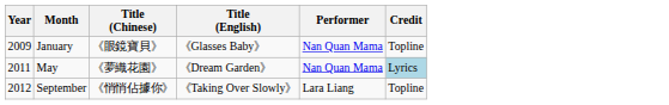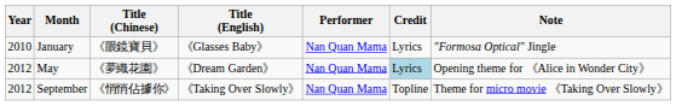+ column: Note | "Formosa Optical" Jingle | Opening theme for 《Alice in Wonder City》 | Theme for micro movie 《Taking Over Slowly》
January | Year: 2009 -> 2010
January | Credit: Topline -> Lyrics
May | Year: 2011 -> 2012
September | Performer: Lara Liang -> Nan Quan Mama
